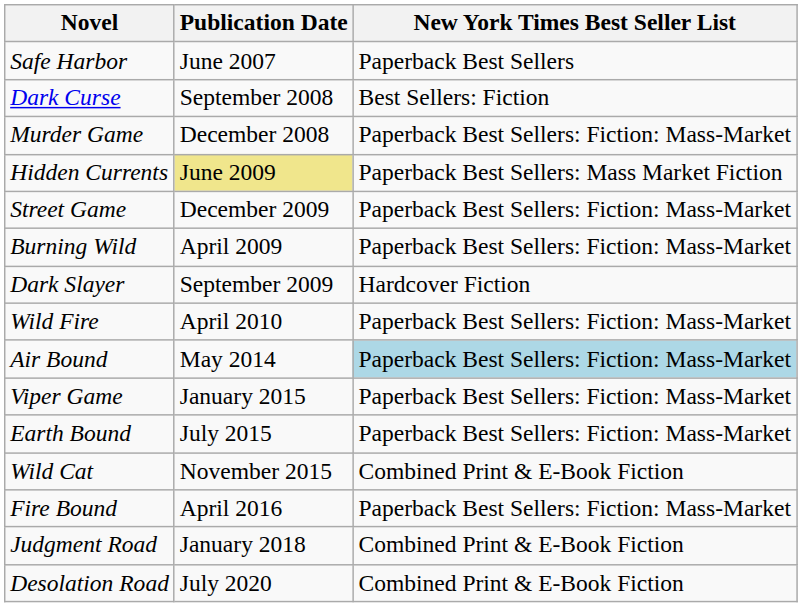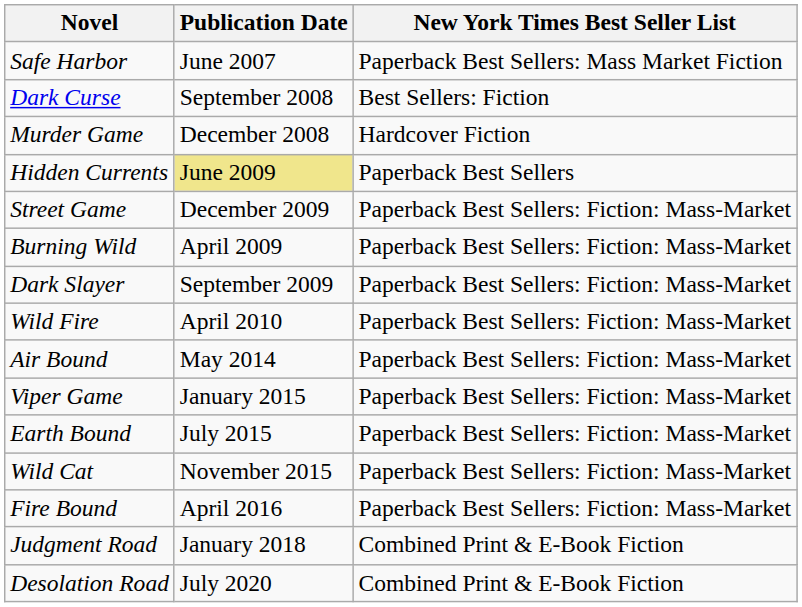Safe Harbor | New York Times Best Seller List: Paperback Best Sellers -> Paperback Best Sellers: Mass Market Fiction
Murder Game | New York Times Best Seller List: Paperback Best Sellers: Fiction: Mass-Market -> Hardcover Fiction
Hidden Currents | New York Times Best Seller List: Paperback Best Sellers: Mass Market Fiction -> Paperback Best Sellers
Dark Slayer | New York Times Best Seller List: Hardcover Fiction -> Paperback Best Sellers: Fiction: Mass-Market
Air Bound | New York Times Best Seller List: lightblue background -> no background
Wild Cat | New York Times Best Seller List: Combined Print & E-Book Fiction -> Paperback Best Sellers: Fiction: Mass-Market
